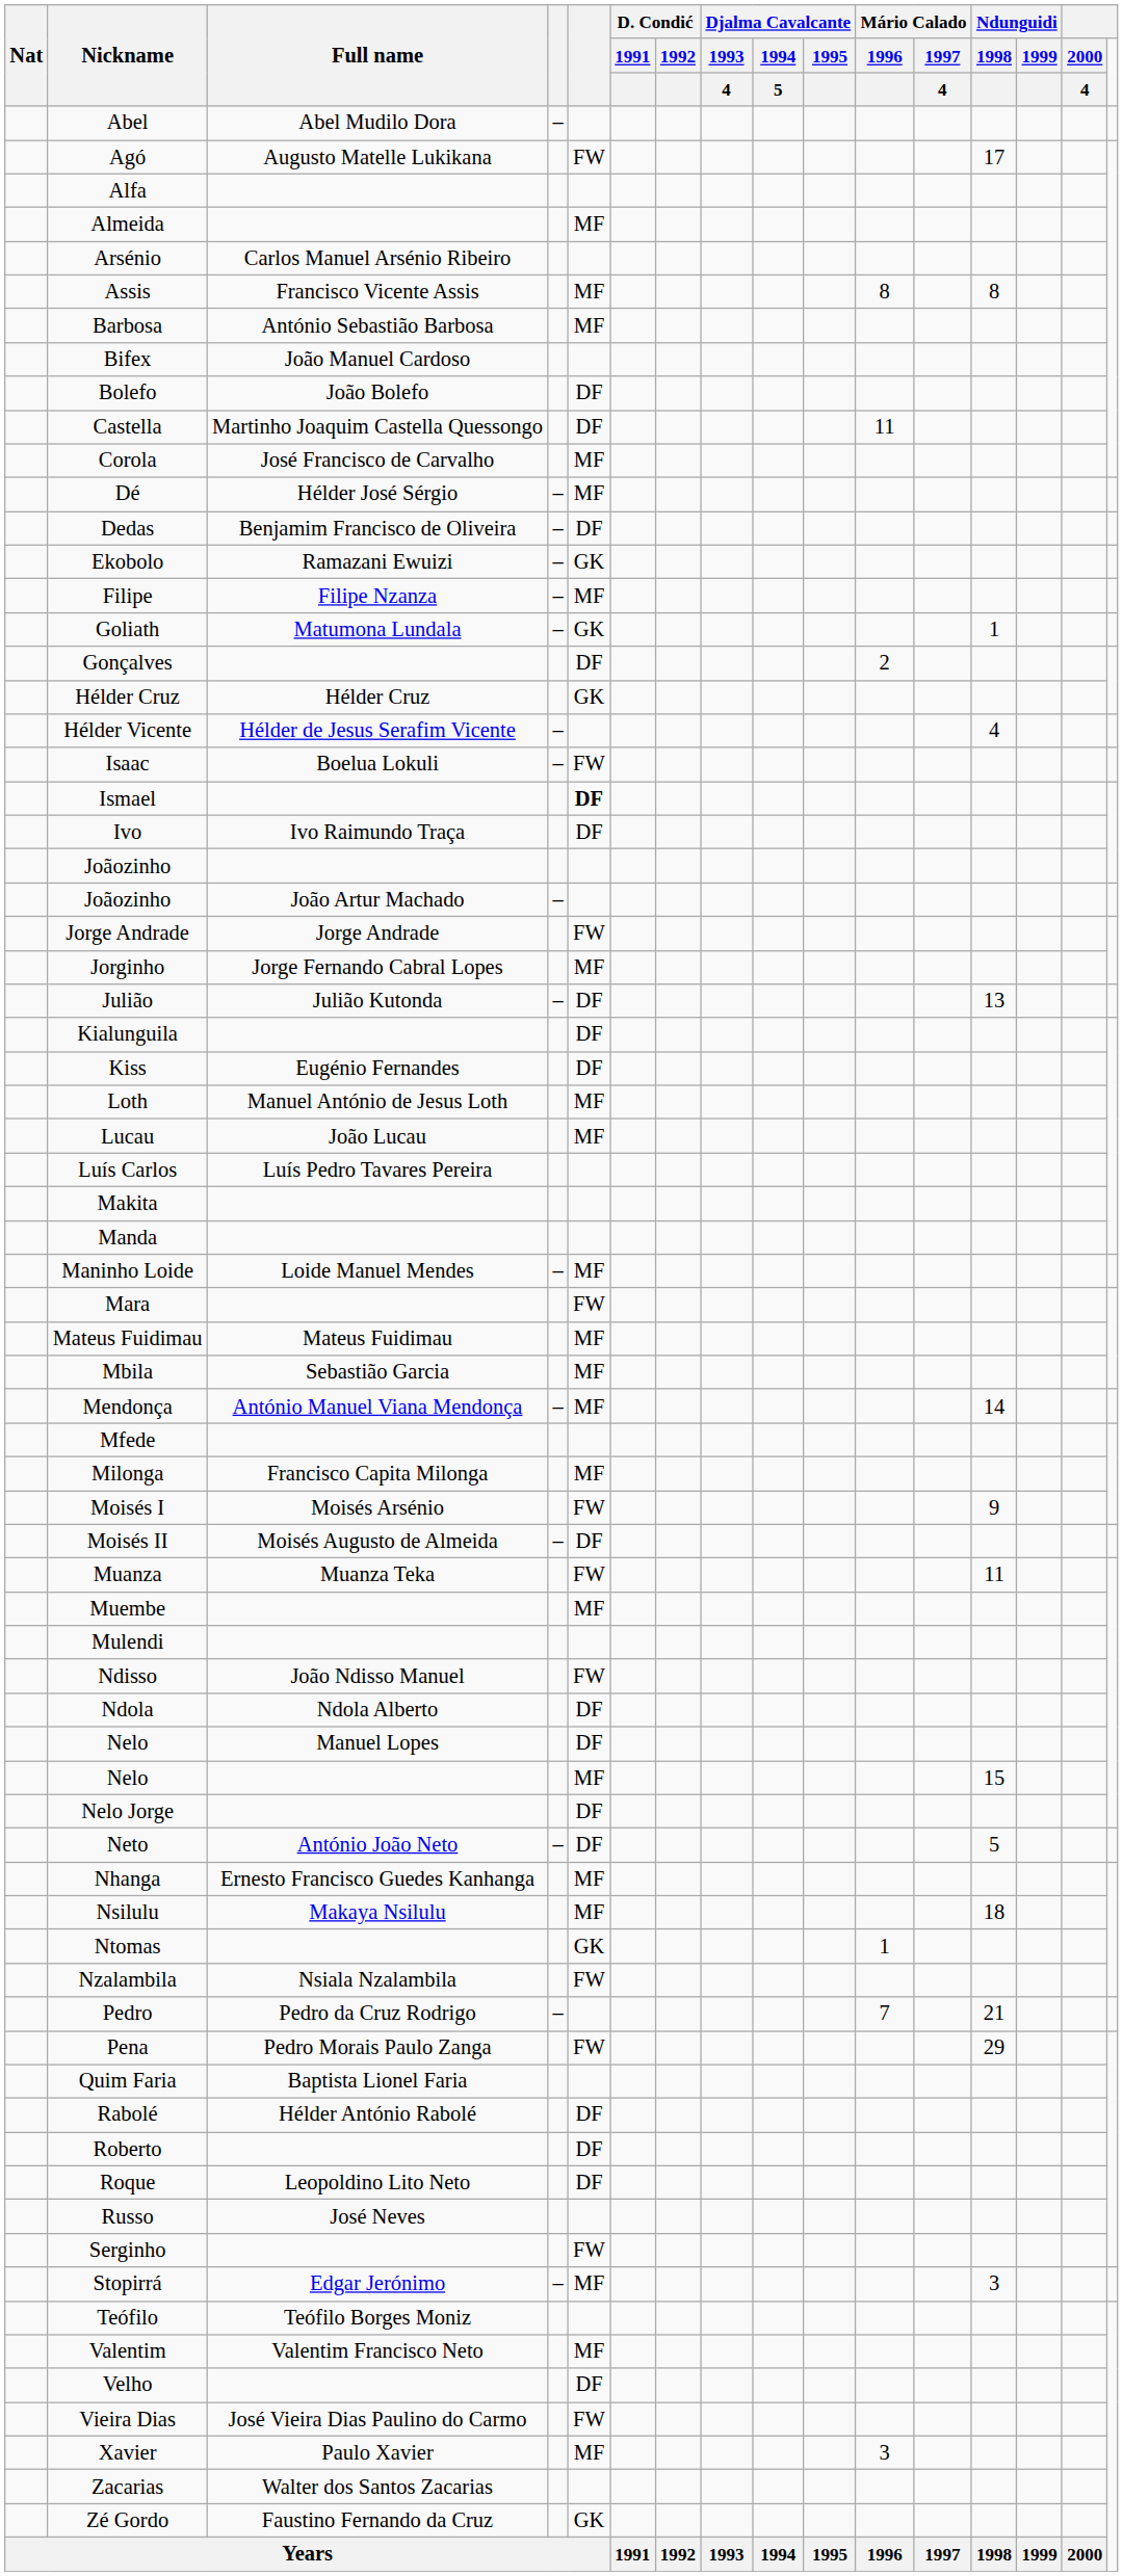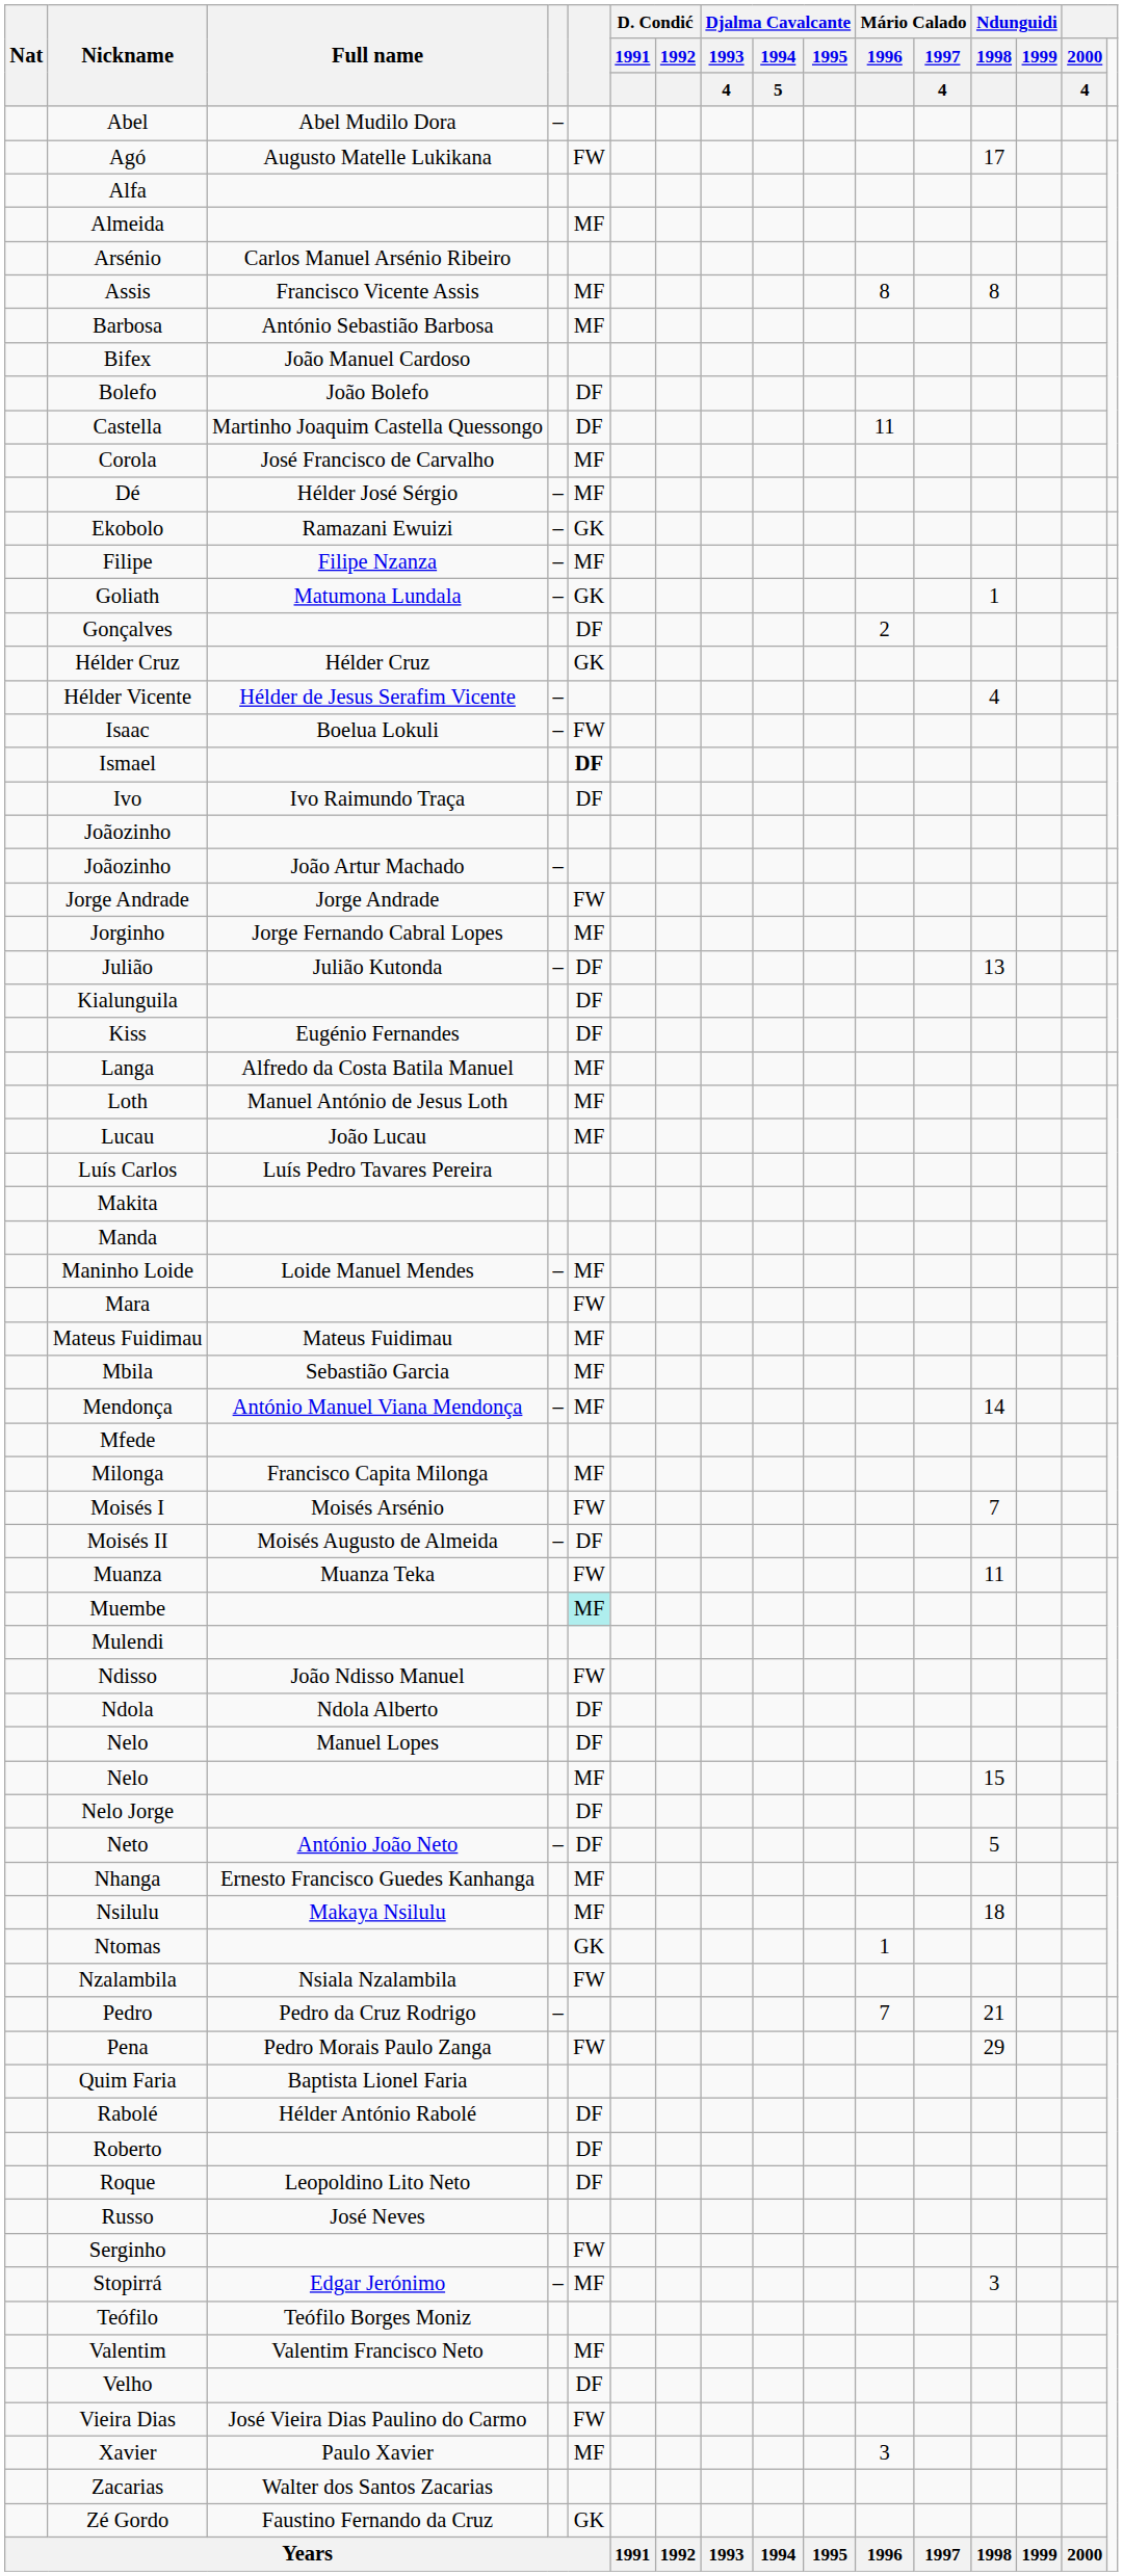- row: Dedas | Benjamim Francisco de Oliveira | – | DF
+ row: Langa | Alfredo da Costa Batila Manuel | MF
Moisés I | Ndunguidi / 1998: 9 -> 7
Muembe | column 5: no background -> paleturquoise background
